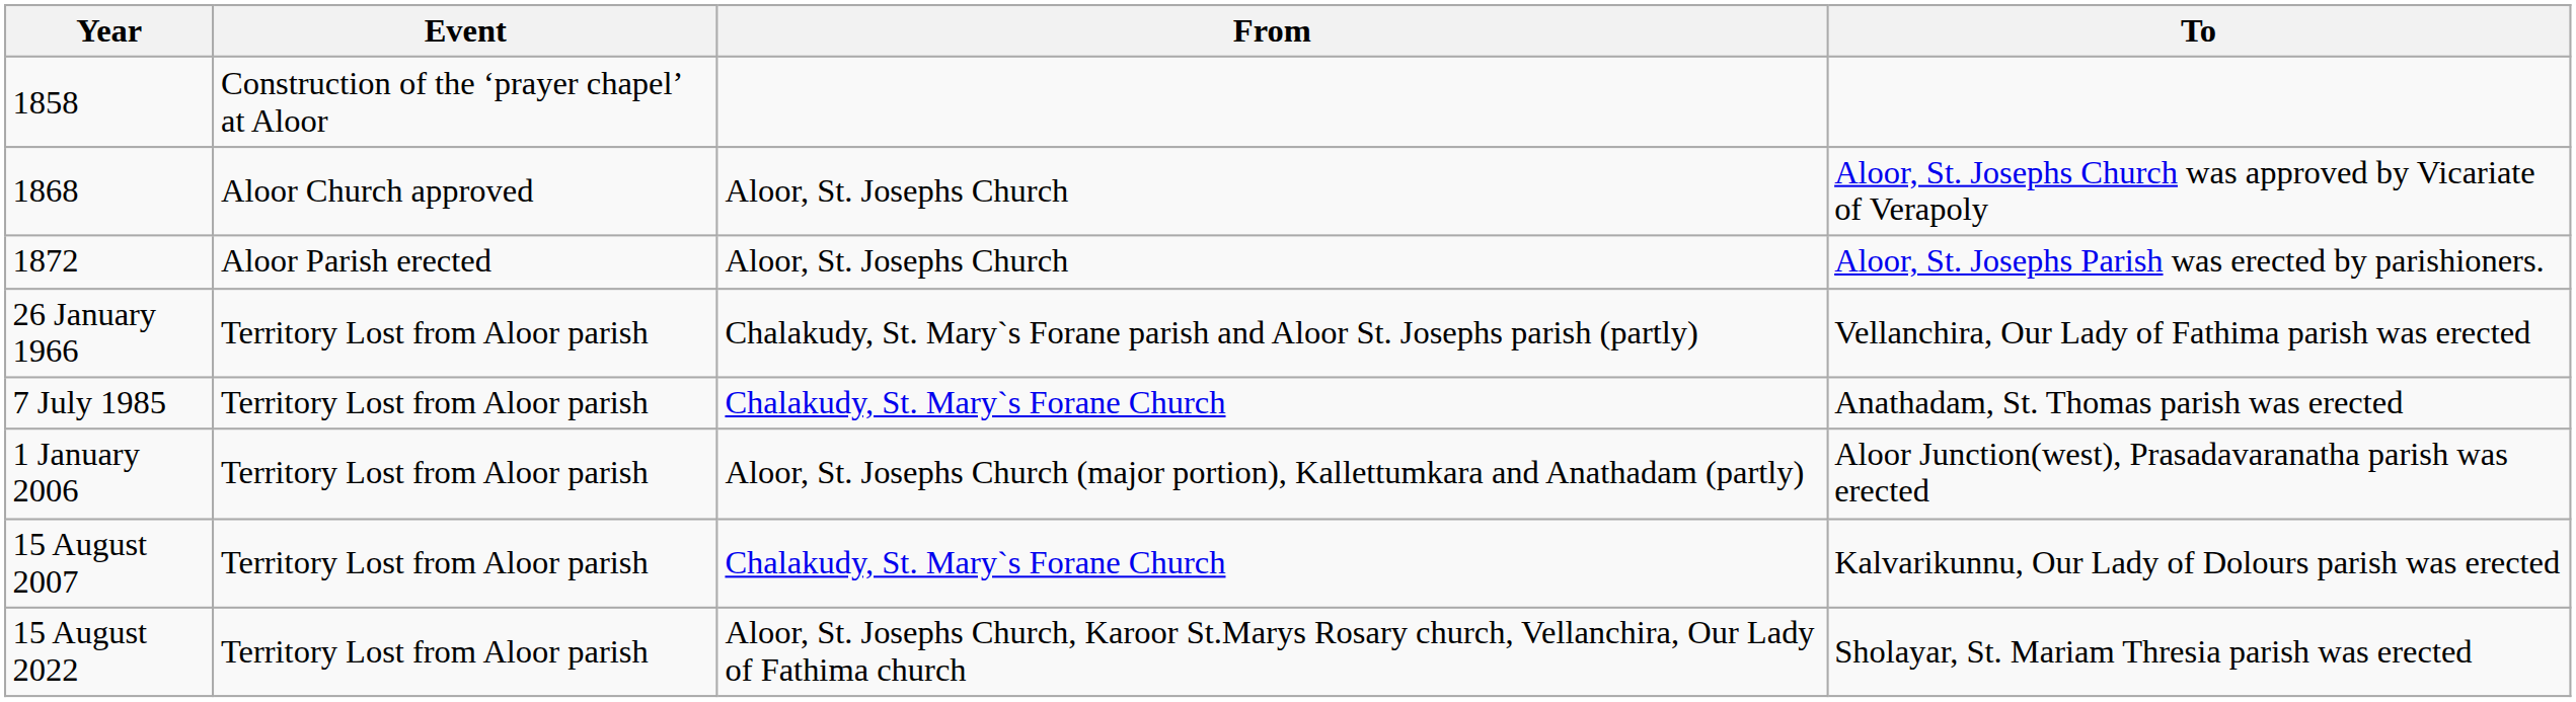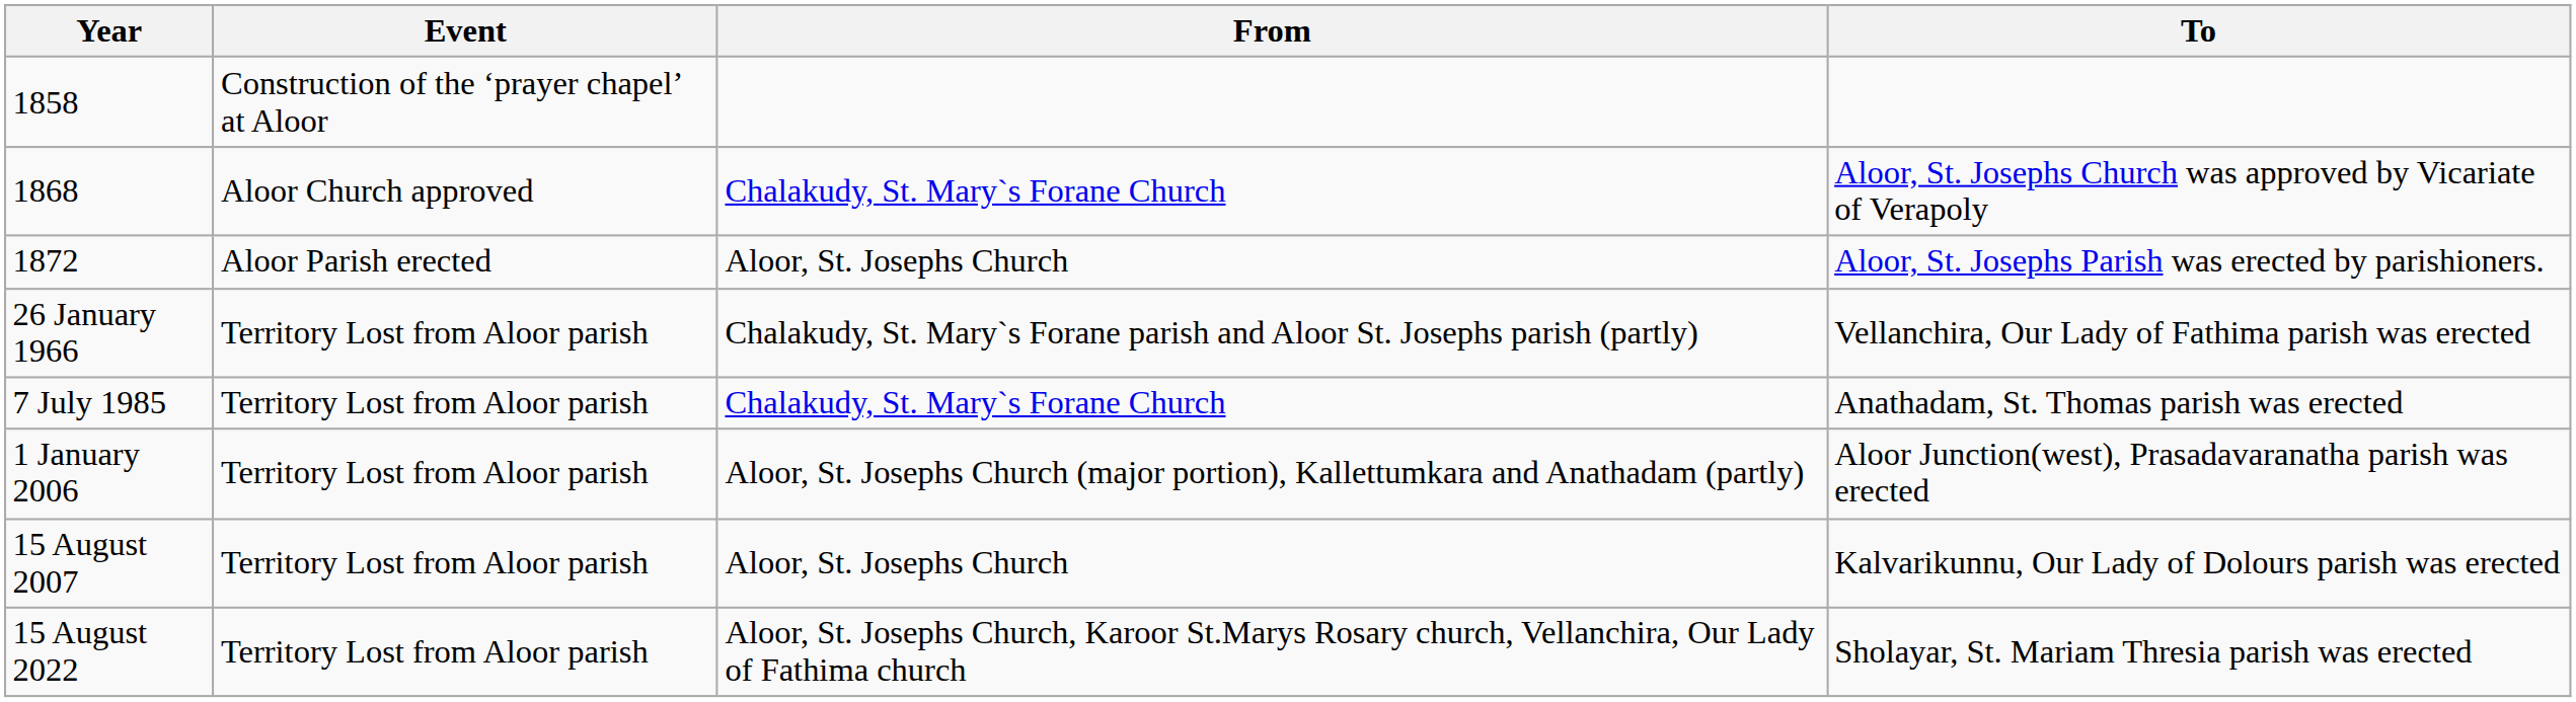1868 | From: Aloor, St. Josephs Church -> Chalakudy, St. Mary`s Forane Church
15 August 2007 | From: Chalakudy, St. Mary`s Forane Church -> Aloor, St. Josephs Church
